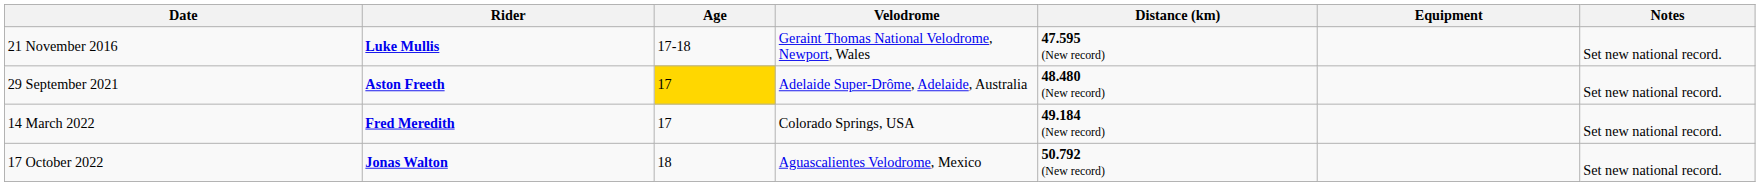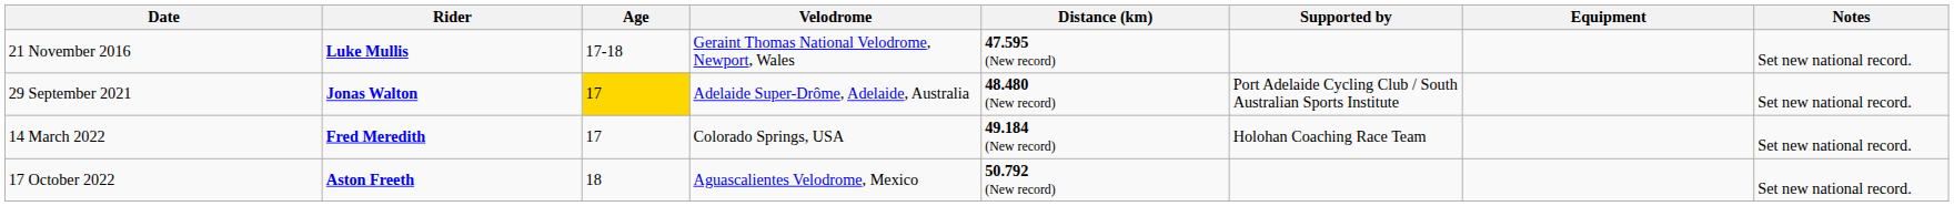+ column: Supported by | Port Adelaide Cycling Club / South Australian Sports Institute | Holohan Coaching Race Team
29 September 2021 | Rider: Aston Freeth -> Jonas Walton
17 October 2022 | Rider: Jonas Walton -> Aston Freeth
